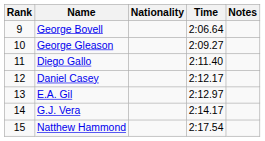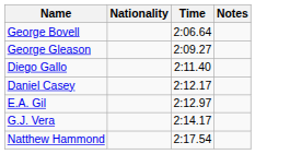- column: Rank | 9 | 10 | 11 | 12 | 13 | 14 | 15
